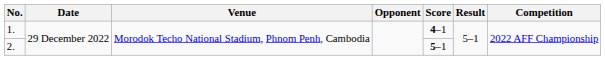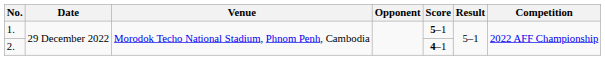1. | Score: 4–1 -> 5–1
2. | Score: 5–1 -> 4–1
